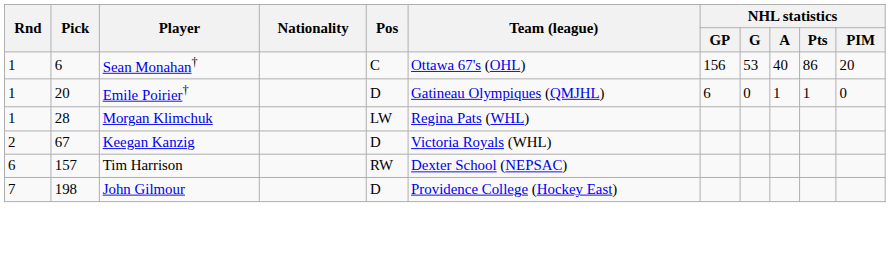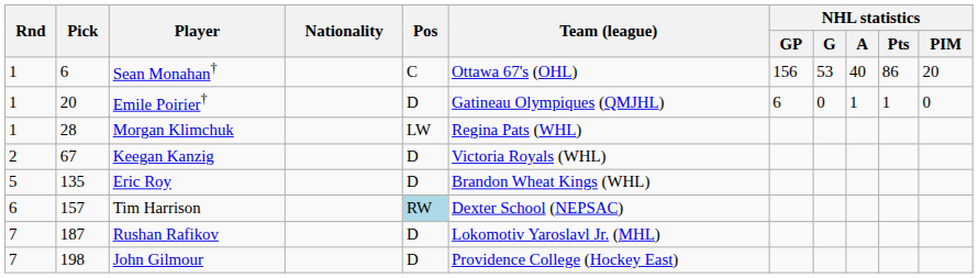+ row: 5 | 135 | Eric Roy | D | Brandon Wheat Kings (WHL)
Tim Harrison | Pos: no background -> lightblue background
+ row: 7 | 187 | Rushan Rafikov | D | Lokomotiv Yaroslavl Jr. (MHL)
